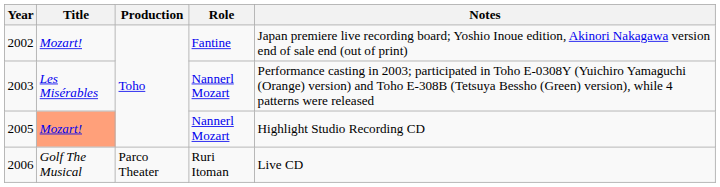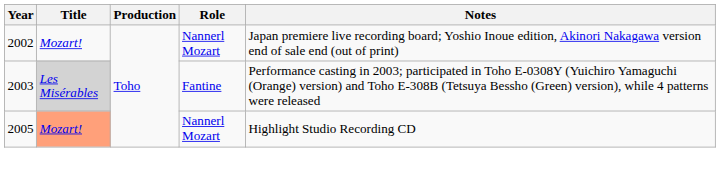2002 | Role: Fantine -> Nannerl Mozart
2003 | Title: no background -> lightgrey background
2003 | Role: Nannerl Mozart -> Fantine
- row: 2006 | Golf The Musical | Parco Theater | Ruri Itoman | Live CD
